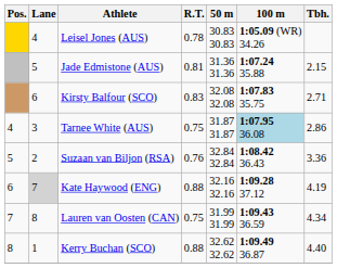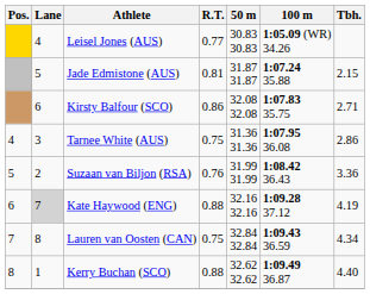Leisel Jones (AUS) | R.T.: 0.78 -> 0.77
Jade Edmistone (AUS) | 50 m: 31.36 31.36 -> 31.87 31.87
Kirsty Balfour (SCO) | R.T.: 0.83 -> 0.86
Tarnee White (AUS) | 50 m: 31.87 31.87 -> 31.36 31.36
Tarnee White (AUS) | 100 m: lightblue background -> no background
Suzaan van Biljon (RSA) | 50 m: 32.84 32.84 -> 31.99 31.99
Lauren van Oosten (CAN) | 50 m: 31.99 31.99 -> 32.84 32.84
